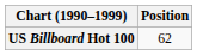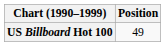US Billboard Hot 100 | Position: 62 -> 49
